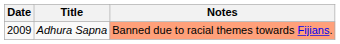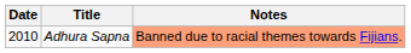Adhura Sapna | Date: 2009 -> 2010
